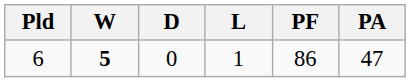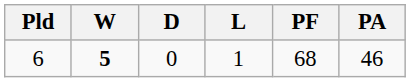6 | PF: 86 -> 68
6 | PA: 47 -> 46
